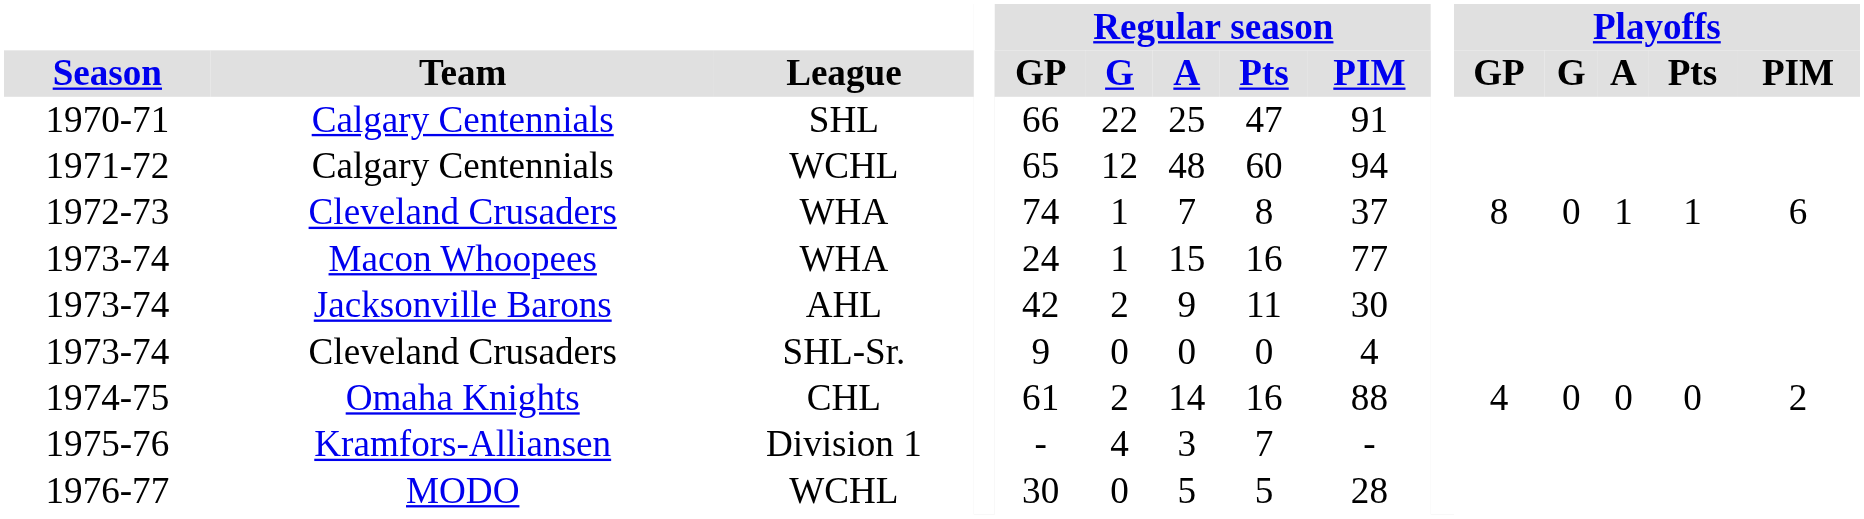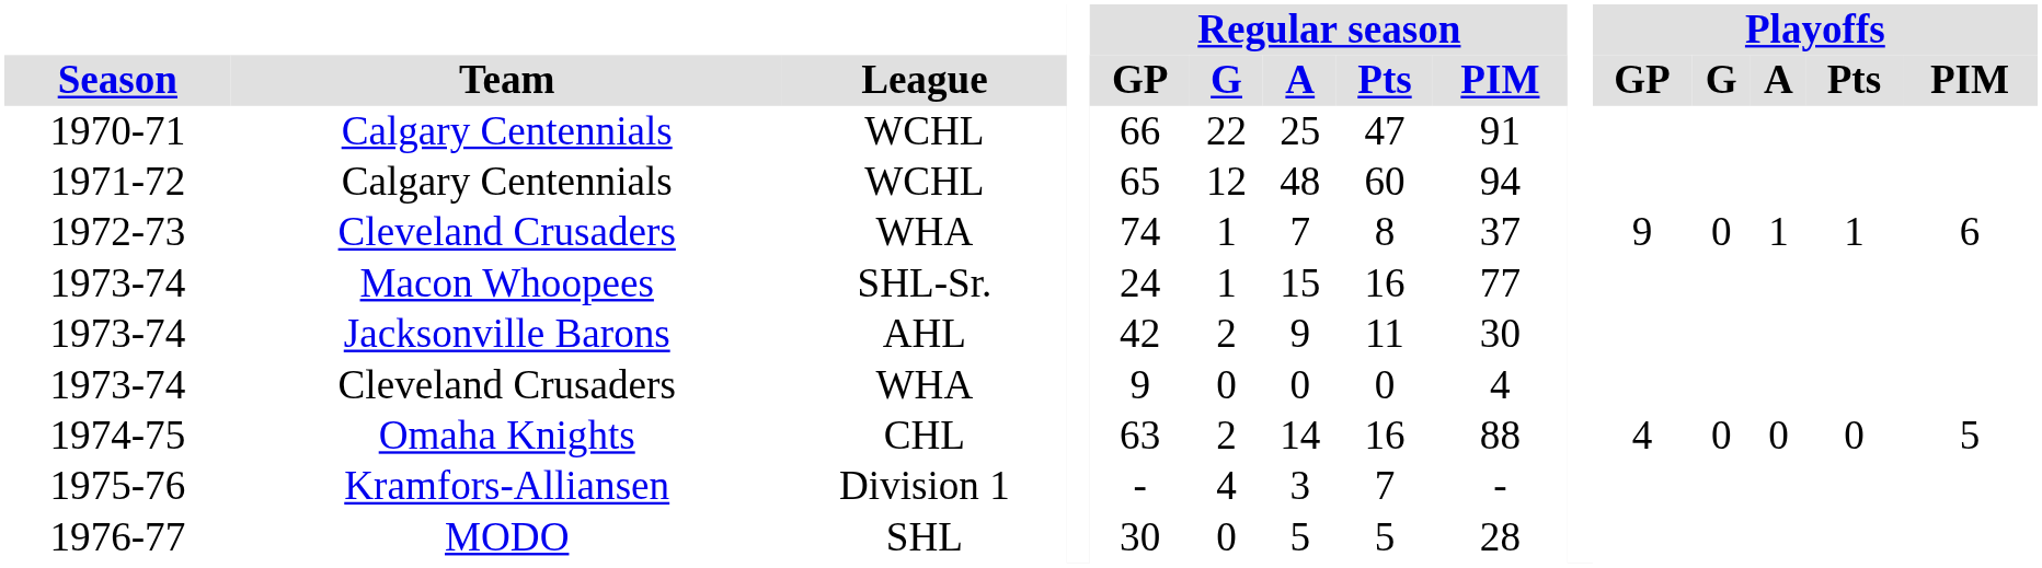1970-71 | League: SHL -> WCHL
1972-73 | Playoffs / GP: 8 -> 9
1973-74 / Macon Whoopees | League: WHA -> SHL-Sr.
1973-74 / Cleveland Crusaders | League: SHL-Sr. -> WHA
1974-75 | Regular season / GP: 61 -> 63
1974-75 | Playoffs / PIM: 2 -> 5
1976-77 | League: WCHL -> SHL
